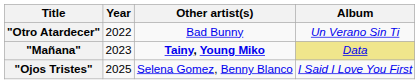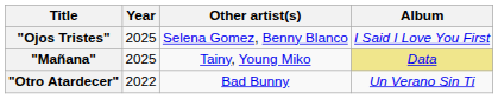rows swapped: "Otro Atardecer" <-> "Ojos Tristes"
"Mañana" | Year: 2023 -> 2025
"Mañana" | Other artist(s): bold -> normal
